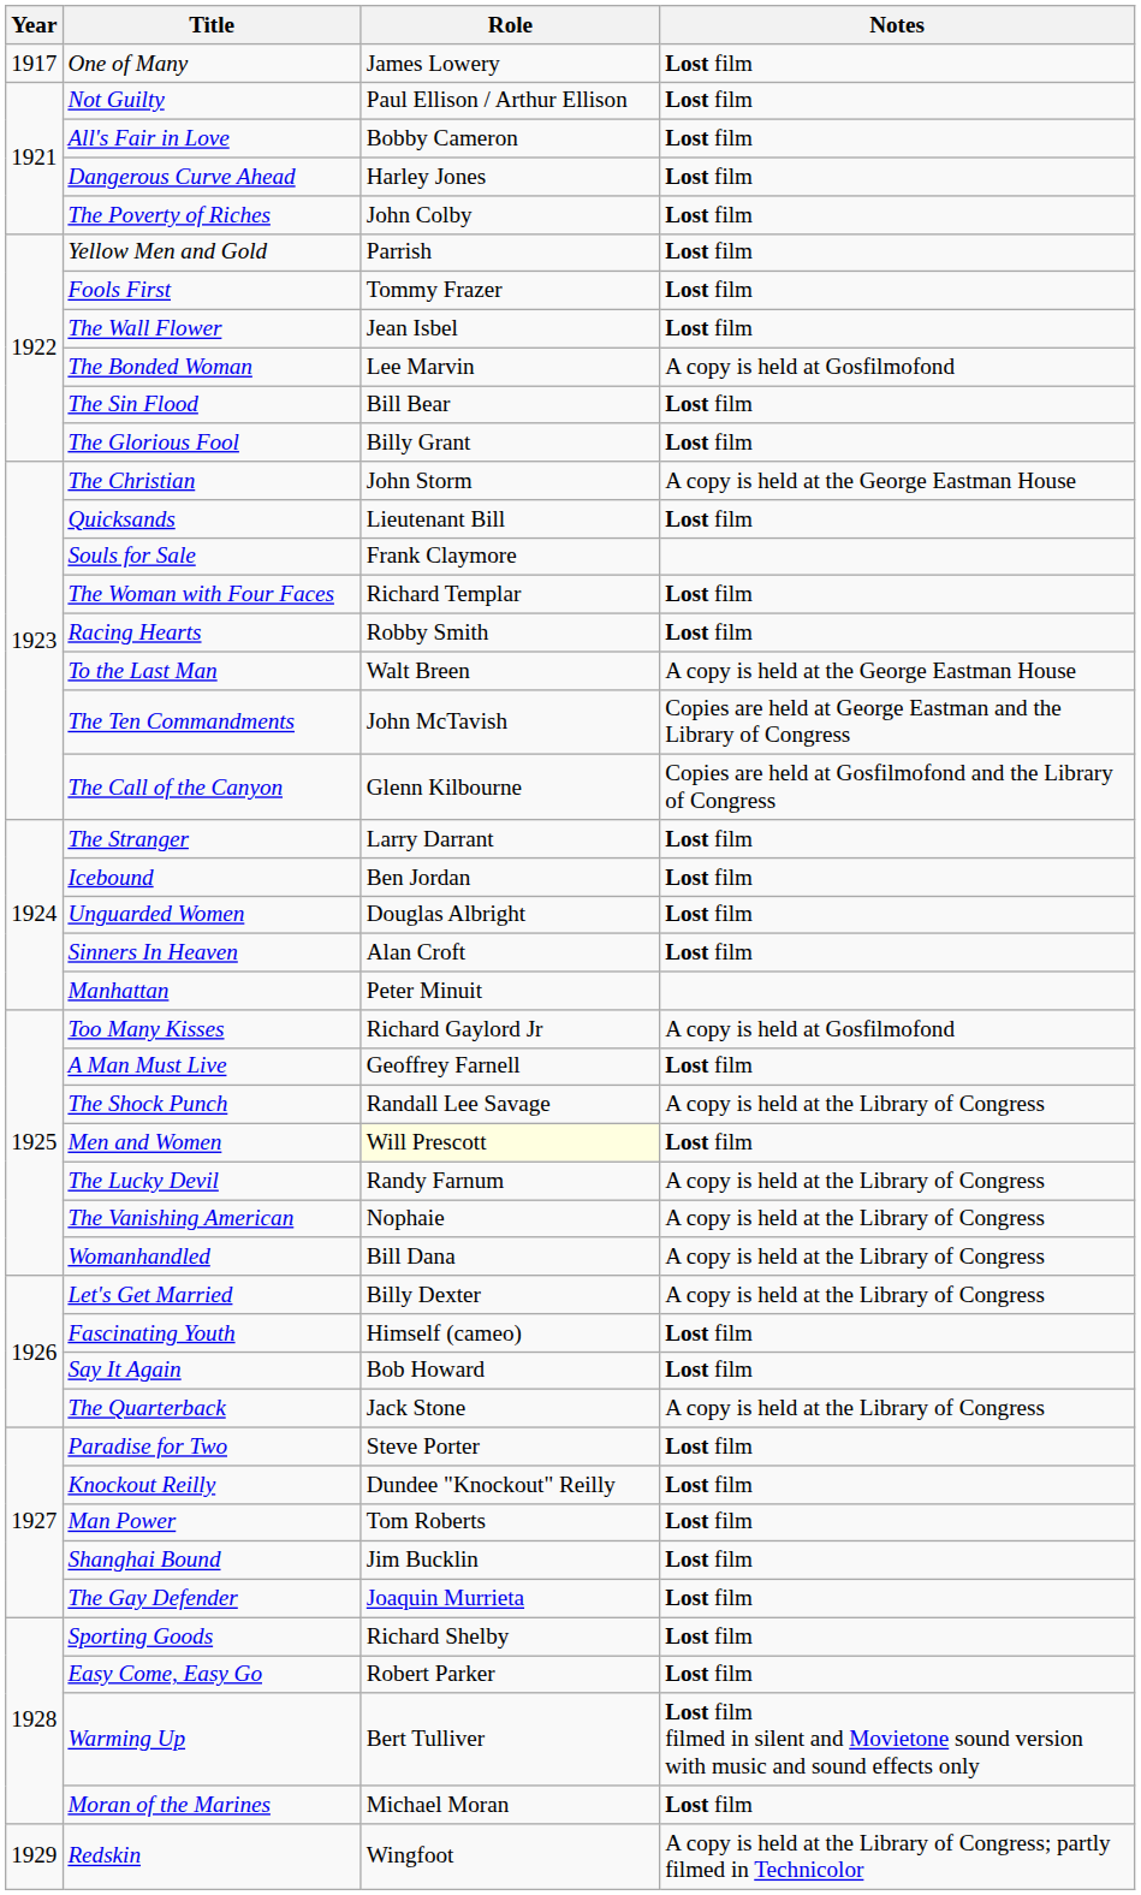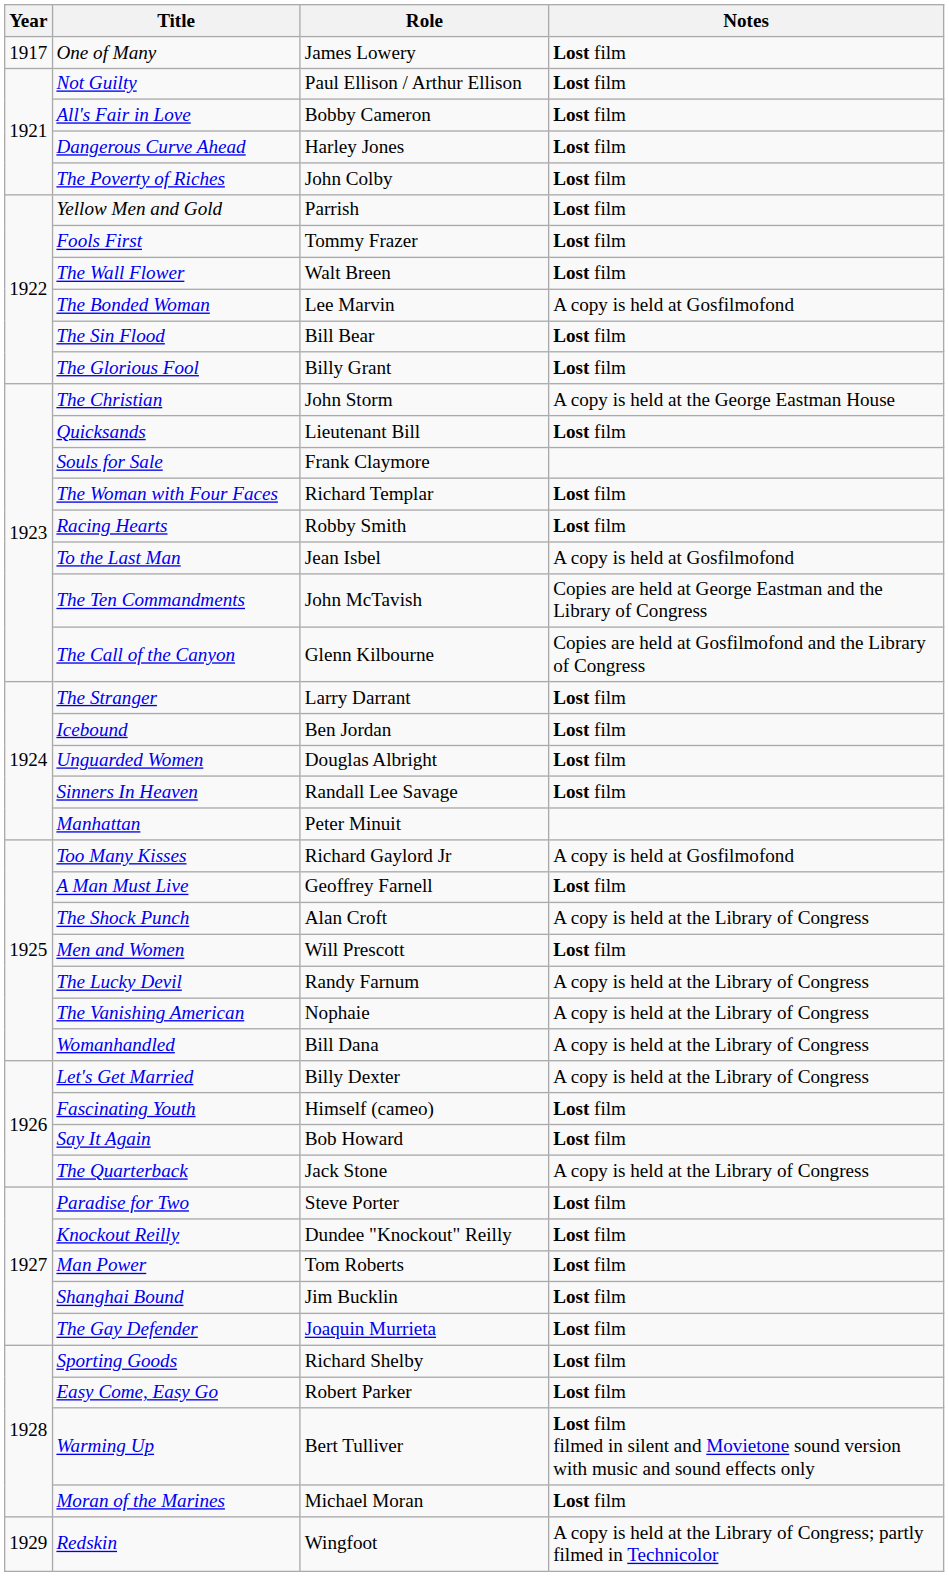The Wall Flower | Role: Jean Isbel -> Walt Breen
To the Last Man | Role: Walt Breen -> Jean Isbel
To the Last Man | Notes: A copy is held at the George Eastman House -> A copy is held at Gosfilmofond
Sinners In Heaven | Role: Alan Croft -> Randall Lee Savage
The Shock Punch | Role: Randall Lee Savage -> Alan Croft
Men and Women | Role: lightyellow background -> no background
